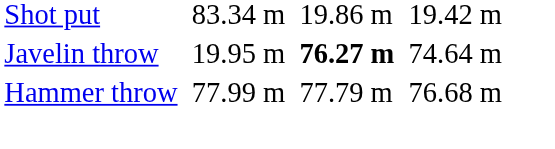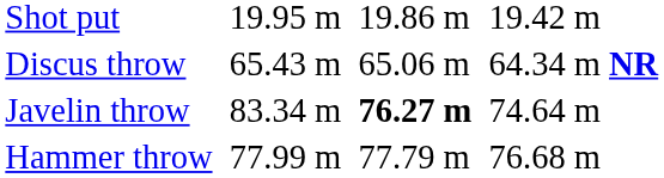Shot put | column 3: 83.34 m -> 19.95 m
+ row: Discus throw | 65.43 m | 65.06 m | 64.34 m NR
Javelin throw | column 3: 19.95 m -> 83.34 m
